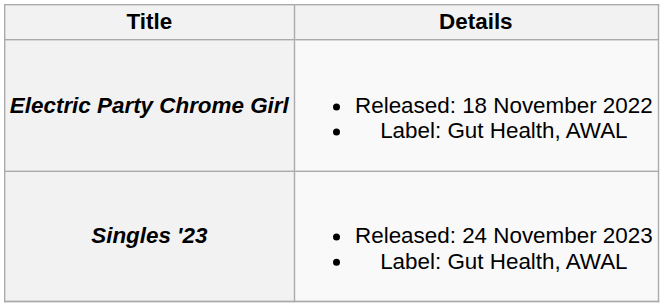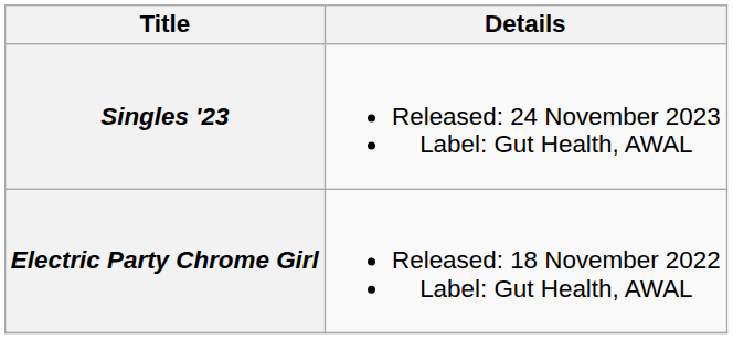rows swapped: Electric Party Chrome Girl <-> Singles '23
